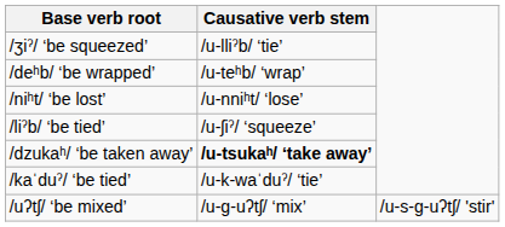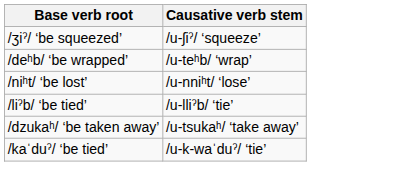/ʒiˀ/ ‘be squeezed’ | Causative verb stem: /u-lliˀb/ ‘tie’ -> /u-ʃiˀ/ ‘squeeze’
/liˀb/ ‘be tied’ | Causative verb stem: /u-ʃiˀ/ ‘squeeze’ -> /u-lliˀb/ ‘tie’
/dzukaʰ/ ‘be taken away’ | Causative verb stem: bold -> normal
- row: /uʔtʃ/ ‘be mixed’ | /u-g-uʔtʃ/ ‘mix’ | /u-s-g-uʔtʃ/ 'stir'
